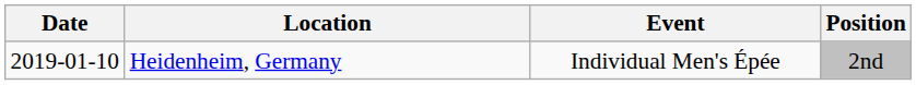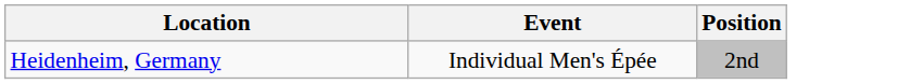- column: Date | 2019-01-10
